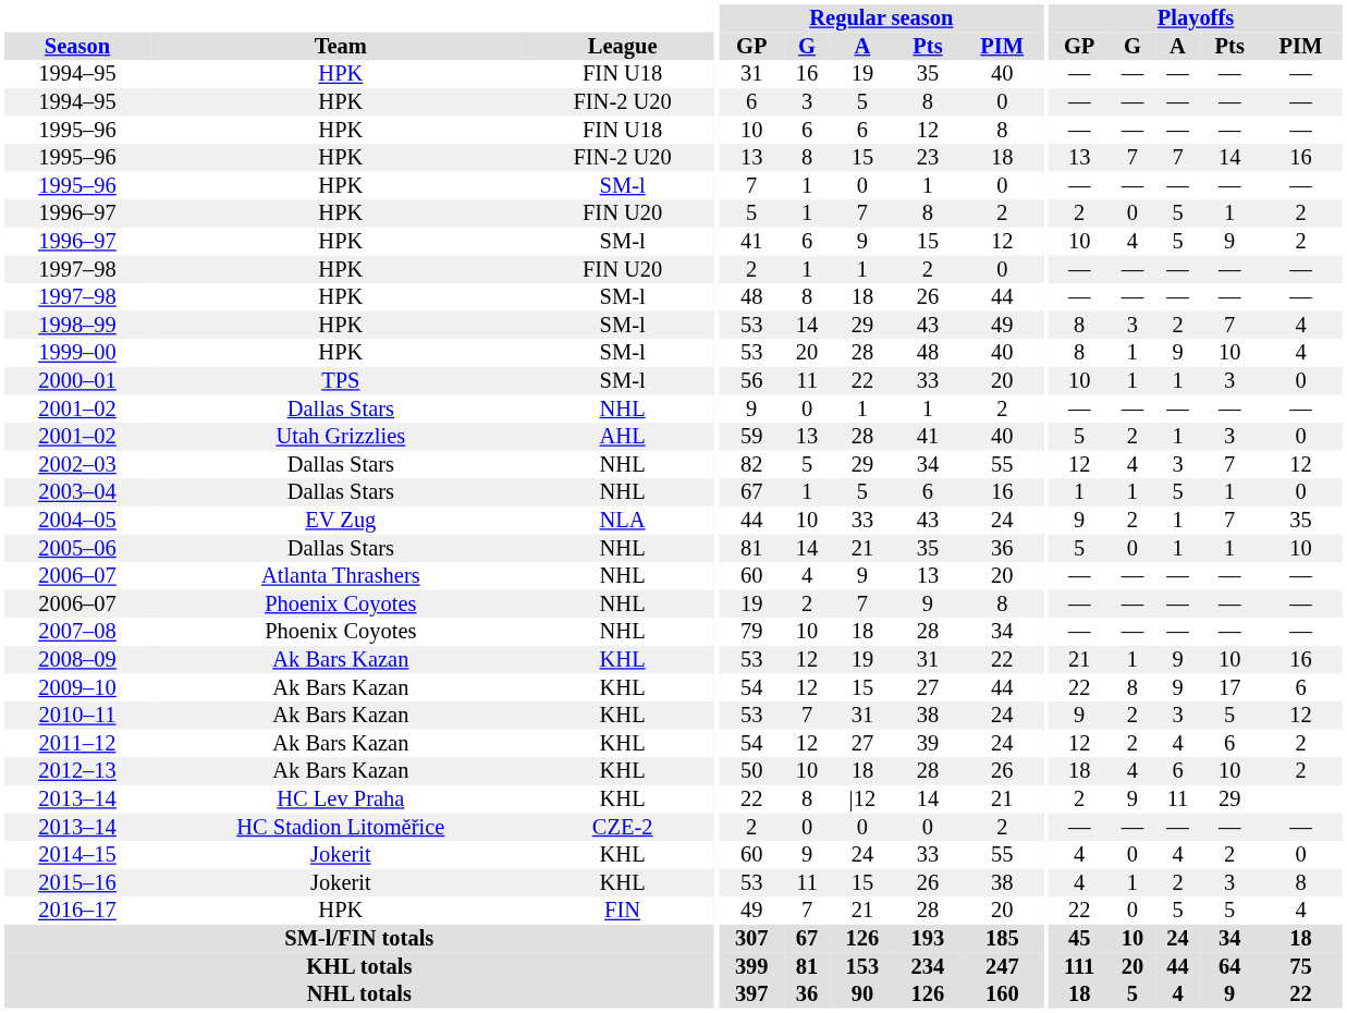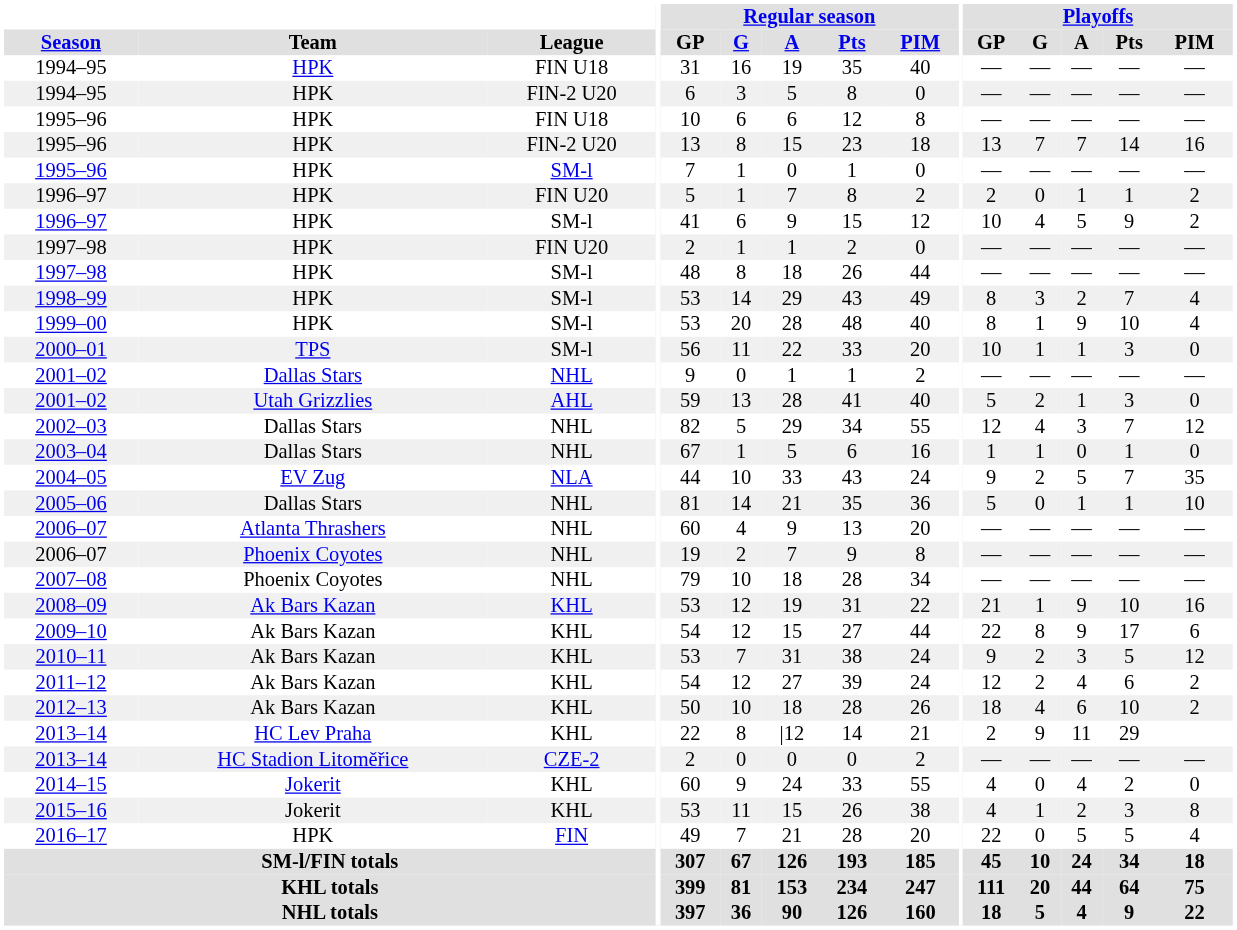1996–97 / FIN U20 | Playoffs / A: 5 -> 1
2003–04 | Playoffs / A: 5 -> 0
2004–05 | Playoffs / A: 1 -> 5
